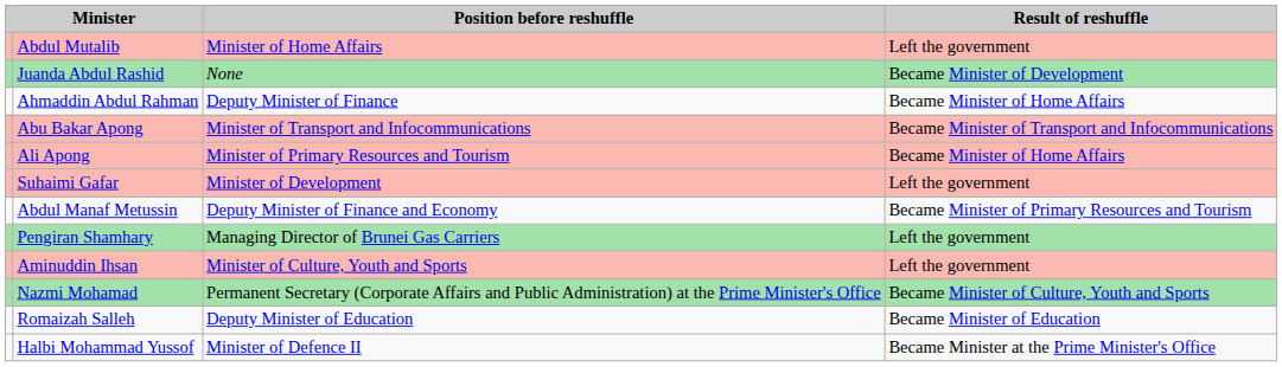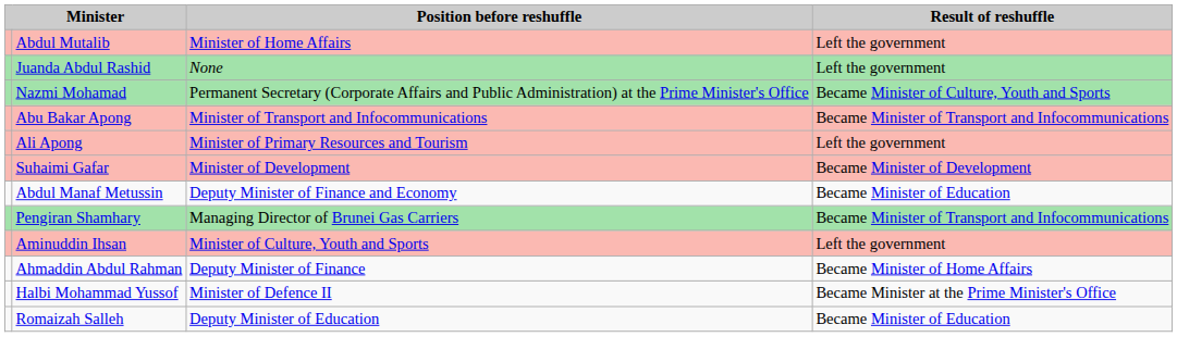Juanda Abdul Rashid | Result of reshuffle: Became Minister of Development -> Left the government
rows swapped: Ahmaddin Abdul Rahman <-> Nazmi Mohamad
Ali Apong | Result of reshuffle: Became Minister of Home Affairs -> Left the government
Suhaimi Gafar | Result of reshuffle: Left the government -> Became Minister of Development
Abdul Manaf Metussin | Result of reshuffle: Became Minister of Primary Resources and Tourism -> Became Minister of Education
Pengiran Shamhary | Result of reshuffle: Left the government -> Became Minister of Transport and Infocommunications
rows swapped: Halbi Mohammad Yussof <-> Romaizah Salleh
